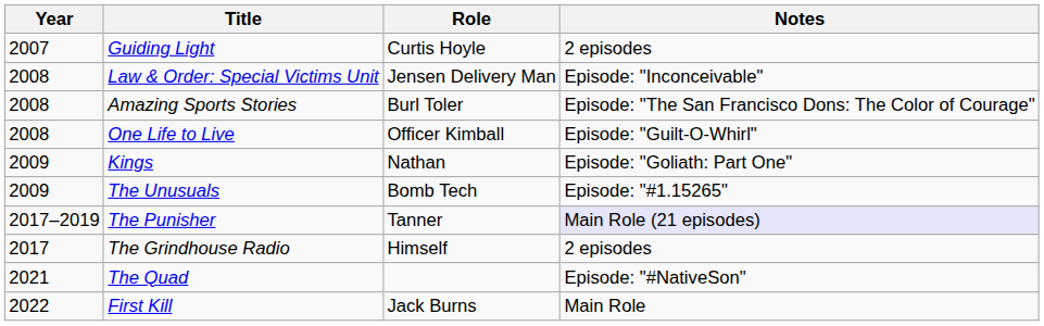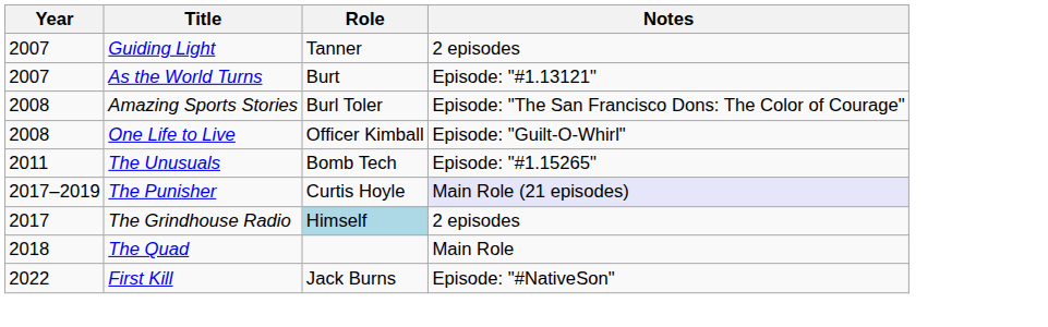Guiding Light | Role: Curtis Hoyle -> Tanner
+ row: 2007 | As the World Turns | Burt | Episode: "#1.13121"
- row: 2008 | Law & Order: Special Victims Unit | Jensen Delivery Man | Episode: "Inconceivable"
- row: 2009 | Kings | Nathan | Episode: "Goliath: Part One"
The Unusuals | Year: 2009 -> 2011
The Punisher | Role: Tanner -> Curtis Hoyle
The Grindhouse Radio | Role: no background -> lightblue background
The Quad | Year: 2021 -> 2018
The Quad | Notes: Episode: "#NativeSon" -> Main Role
First Kill | Notes: Main Role -> Episode: "#NativeSon"
